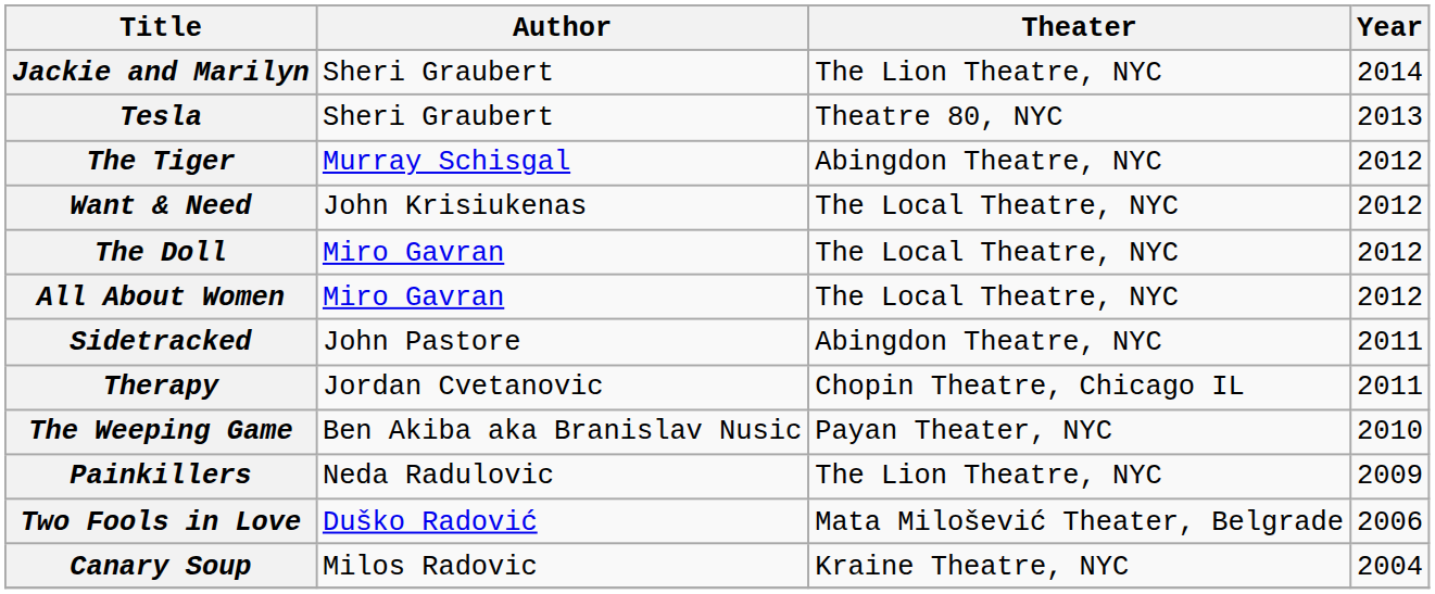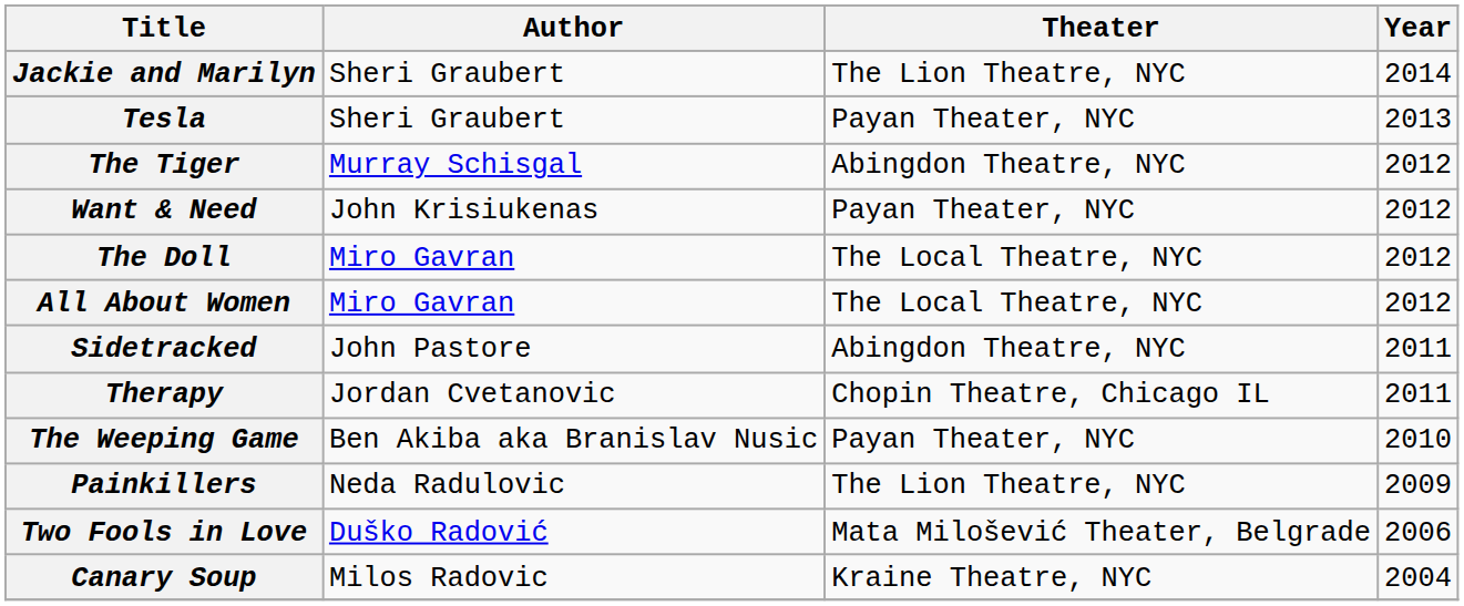Tesla | Theater: Theatre 80, NYC -> Payan Theater, NYC
Want & Need | Theater: The Local Theatre, NYC -> Payan Theater, NYC
